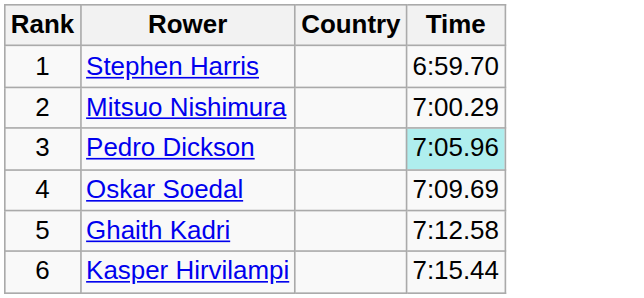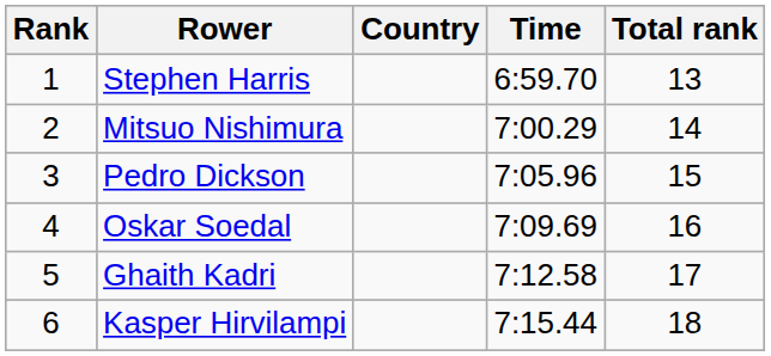+ column: Total rank | 13 | 14 | 15 | 16 | 17 | 18
Pedro Dickson | Time: paleturquoise background -> no background
